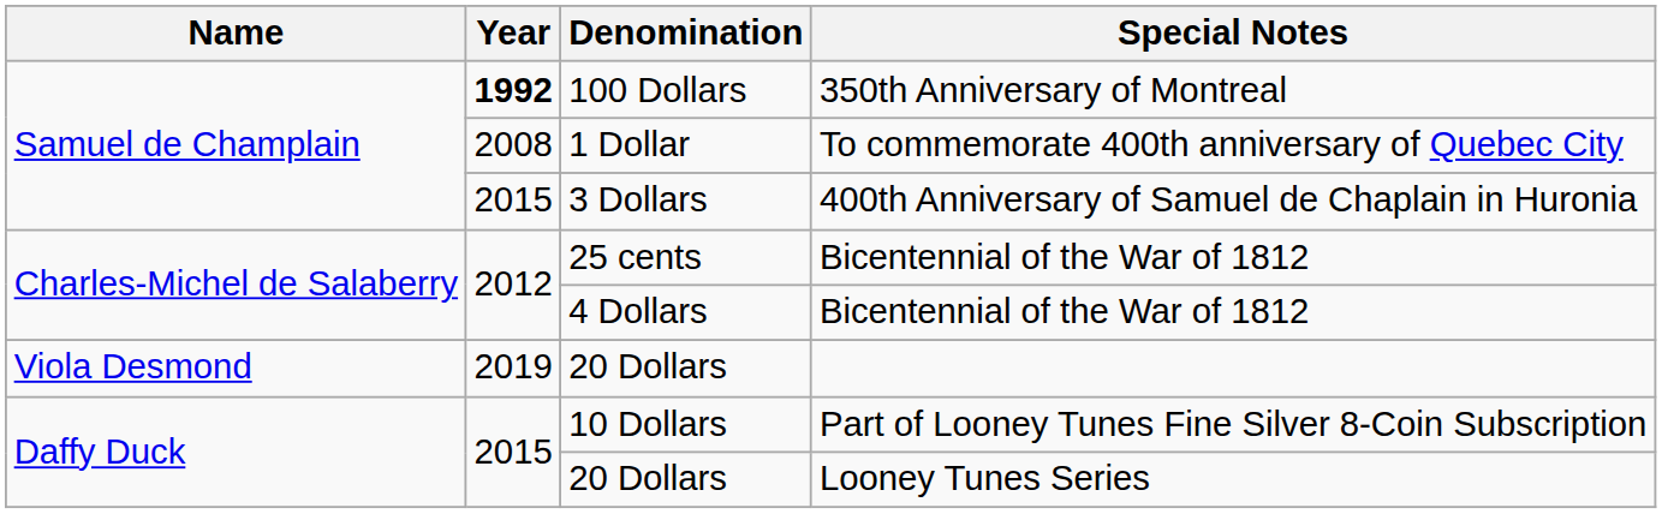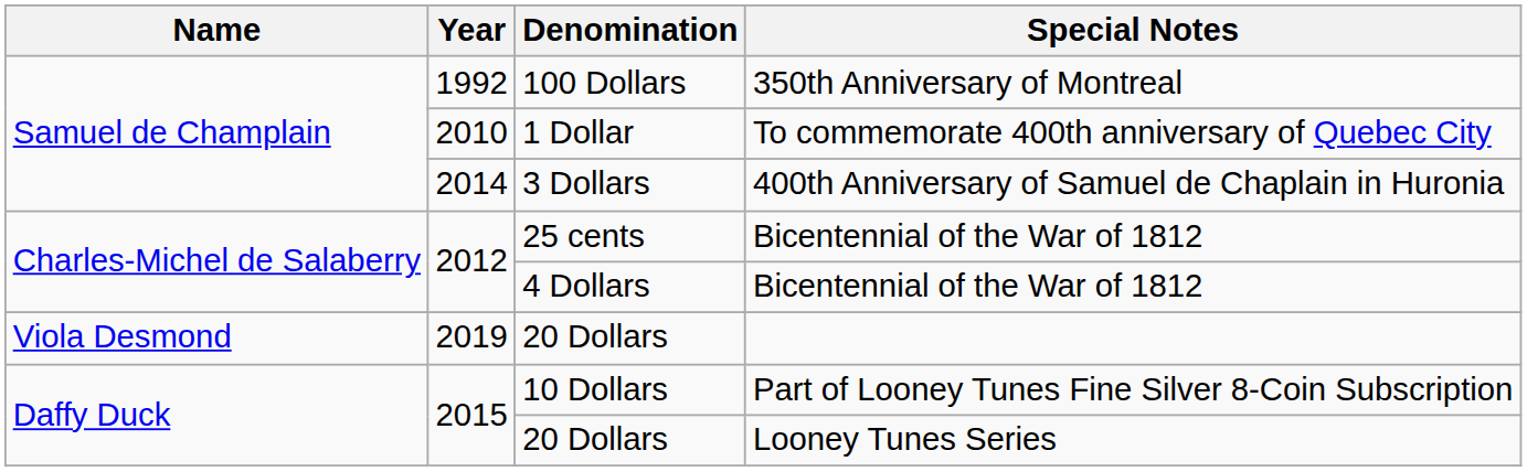100 Dollars | Year: bold -> normal
1 Dollar | Year: 2008 -> 2010
3 Dollars | Year: 2015 -> 2014
